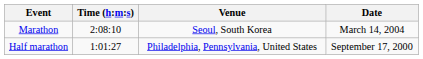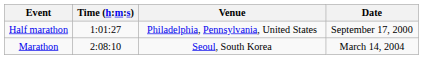rows swapped: Half marathon <-> Marathon
